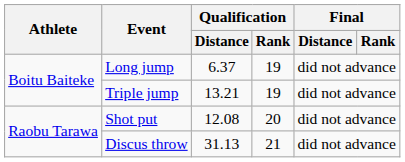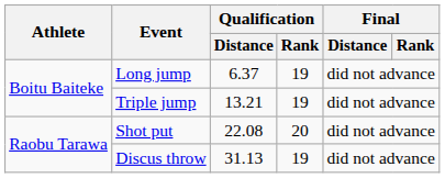Shot put | Qualification / Distance: 12.08 -> 22.08
Discus throw | Qualification / Rank: 21 -> 19
